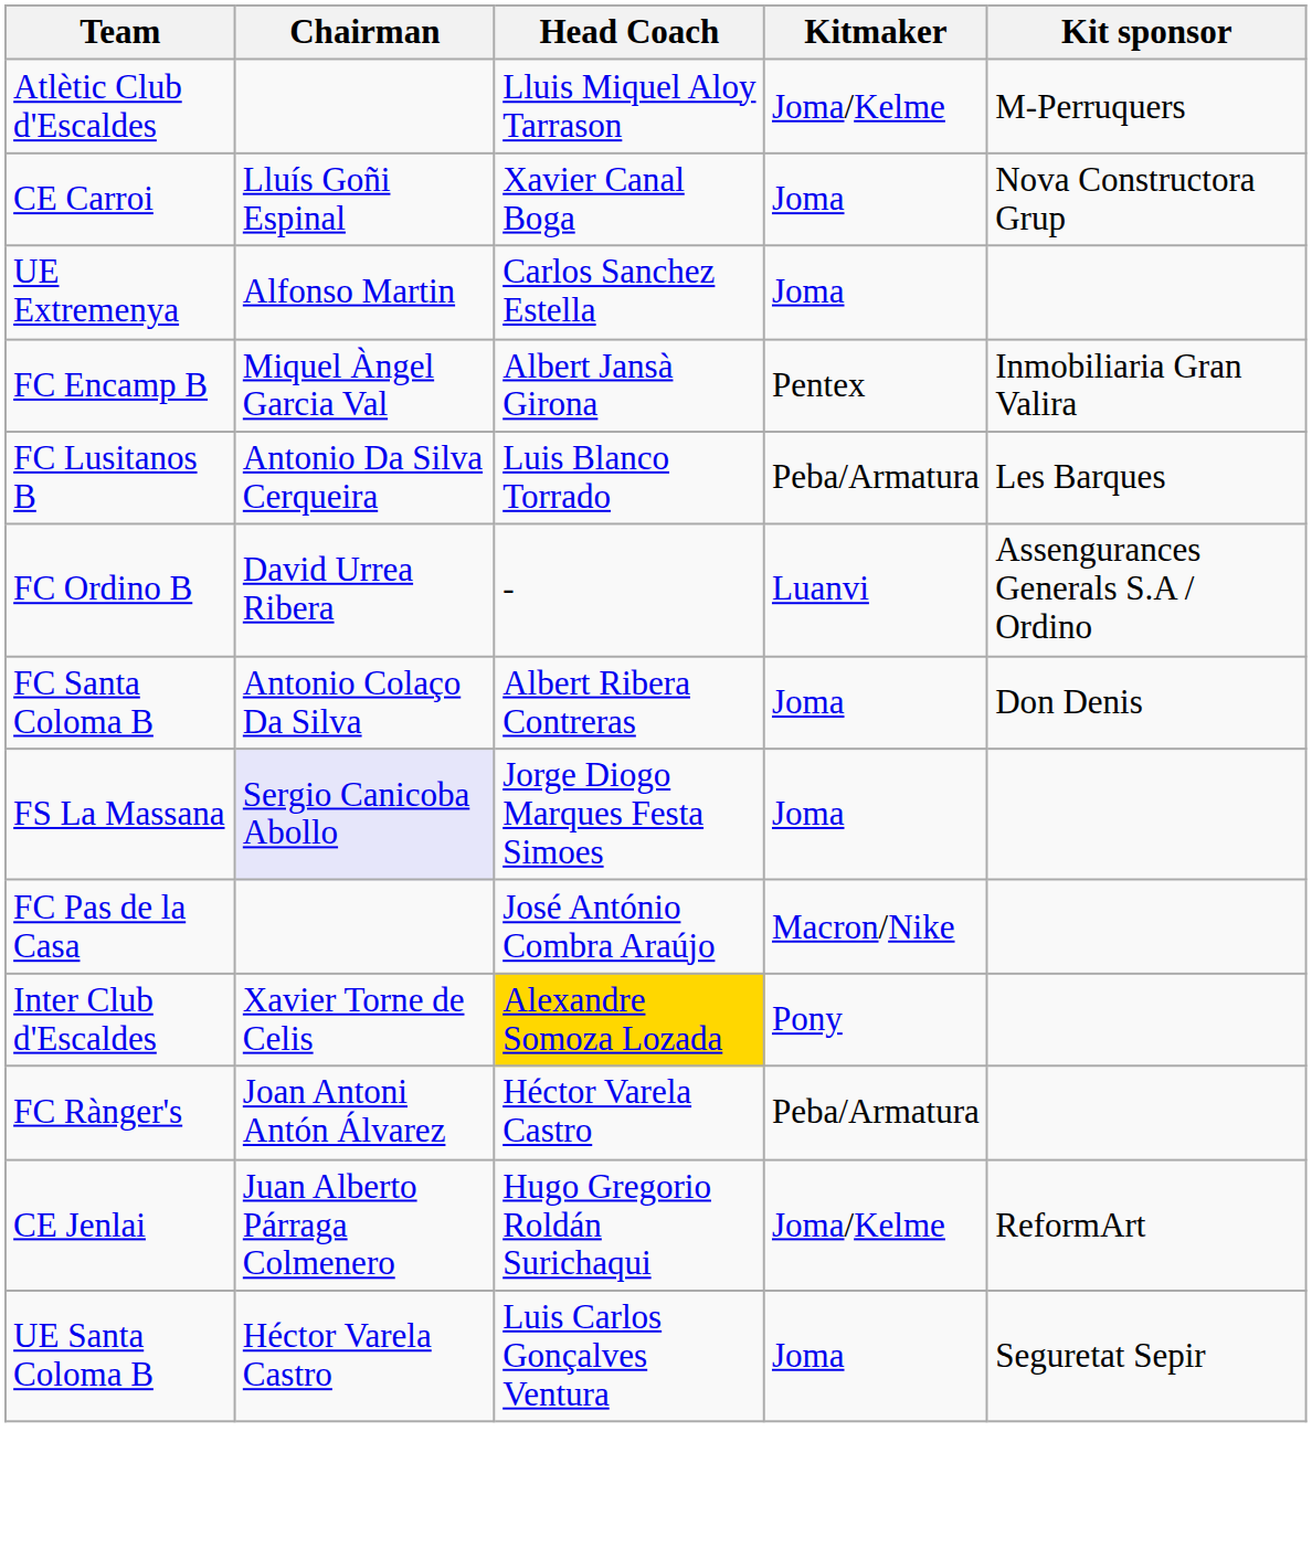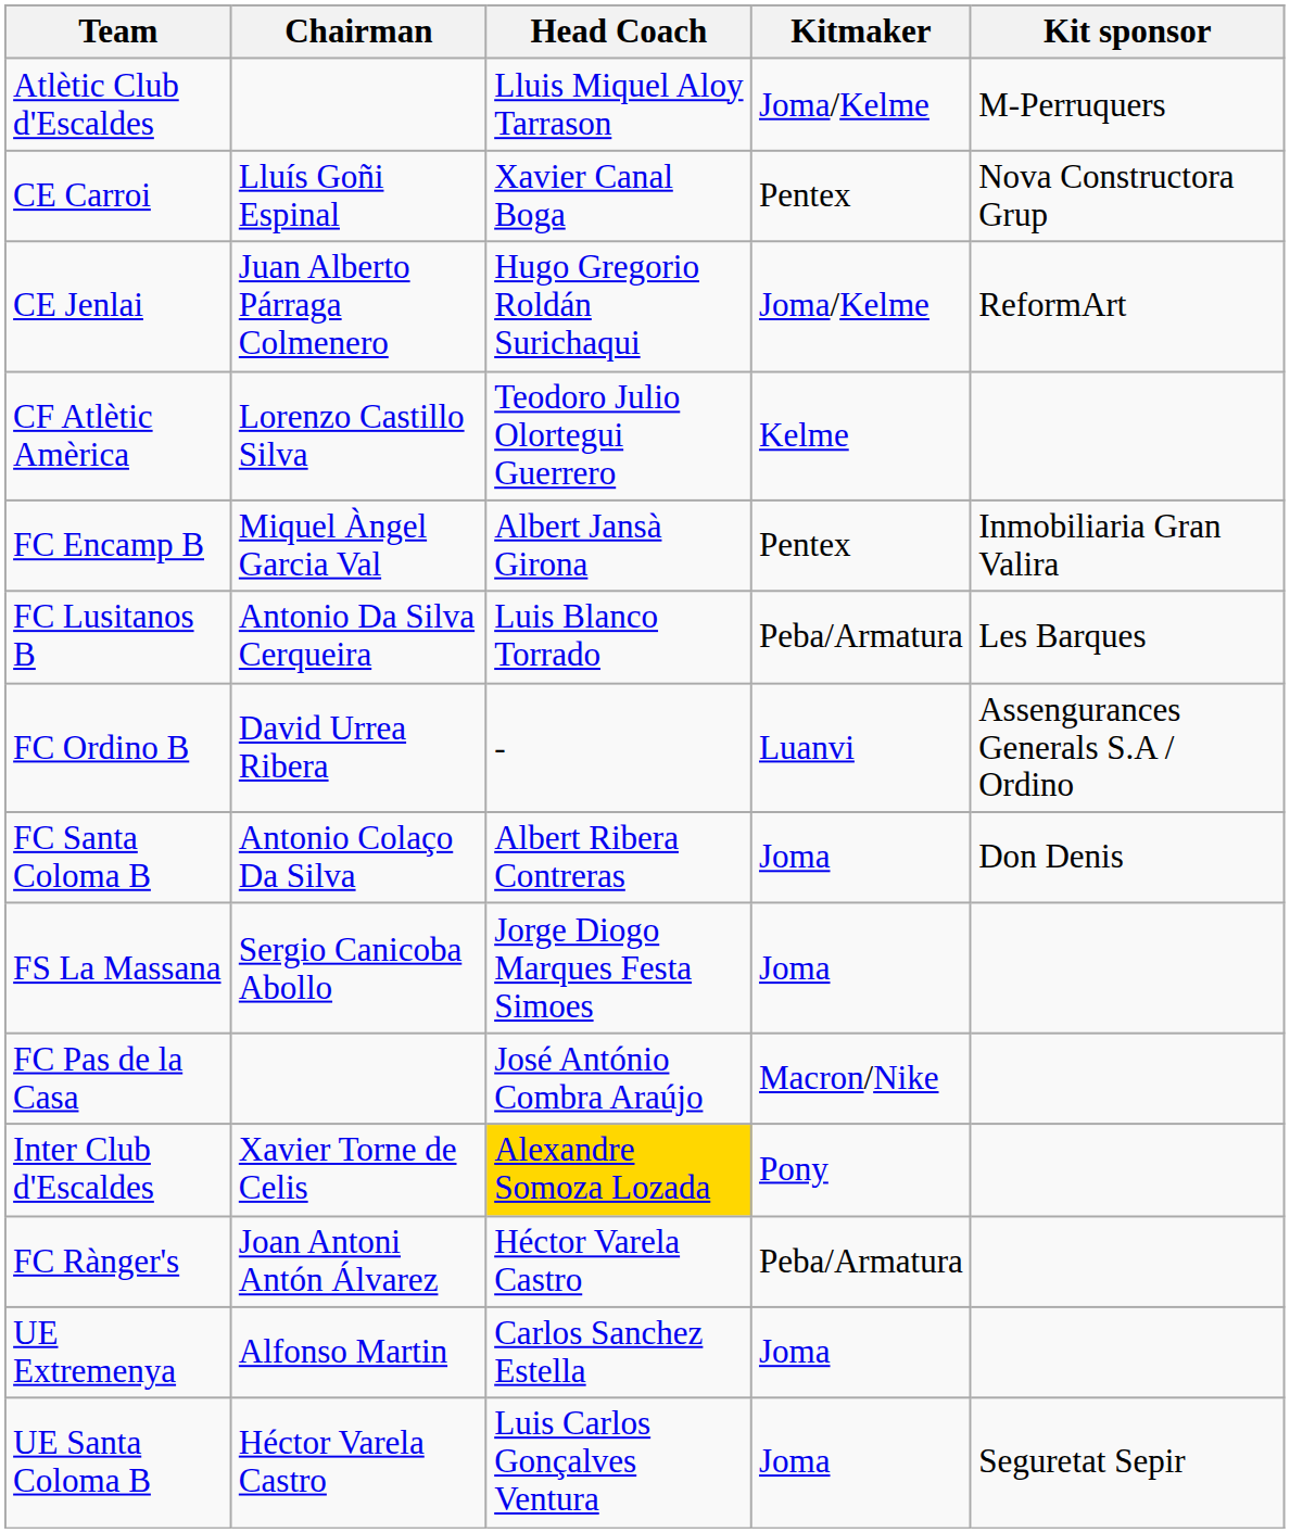CE Carroi | Kitmaker: Joma -> Pentex
rows swapped: CE Jenlai <-> UE Extremenya
+ row: CF Atlètic Amèrica | Lorenzo Castillo Silva | Teodoro Julio Olortegui Guerrero | Kelme
FS La Massana | Chairman: lavender background -> no background
